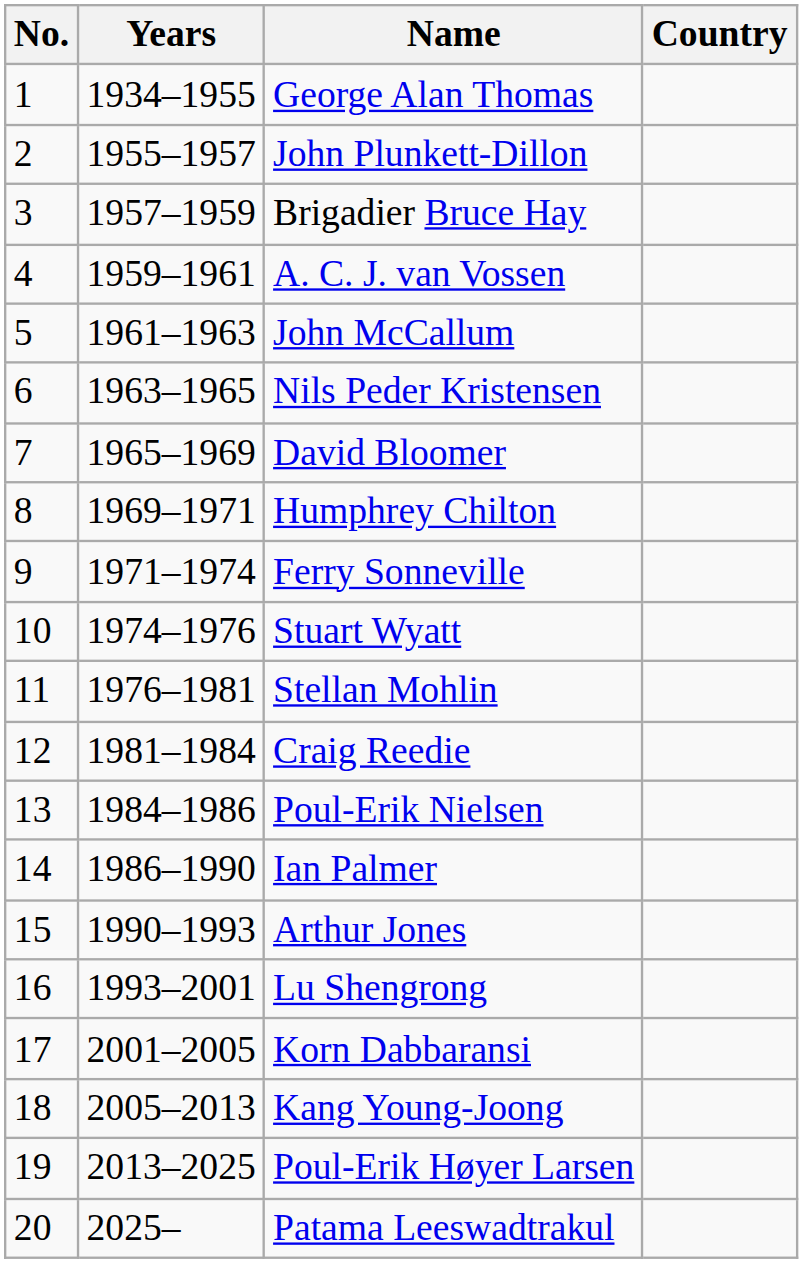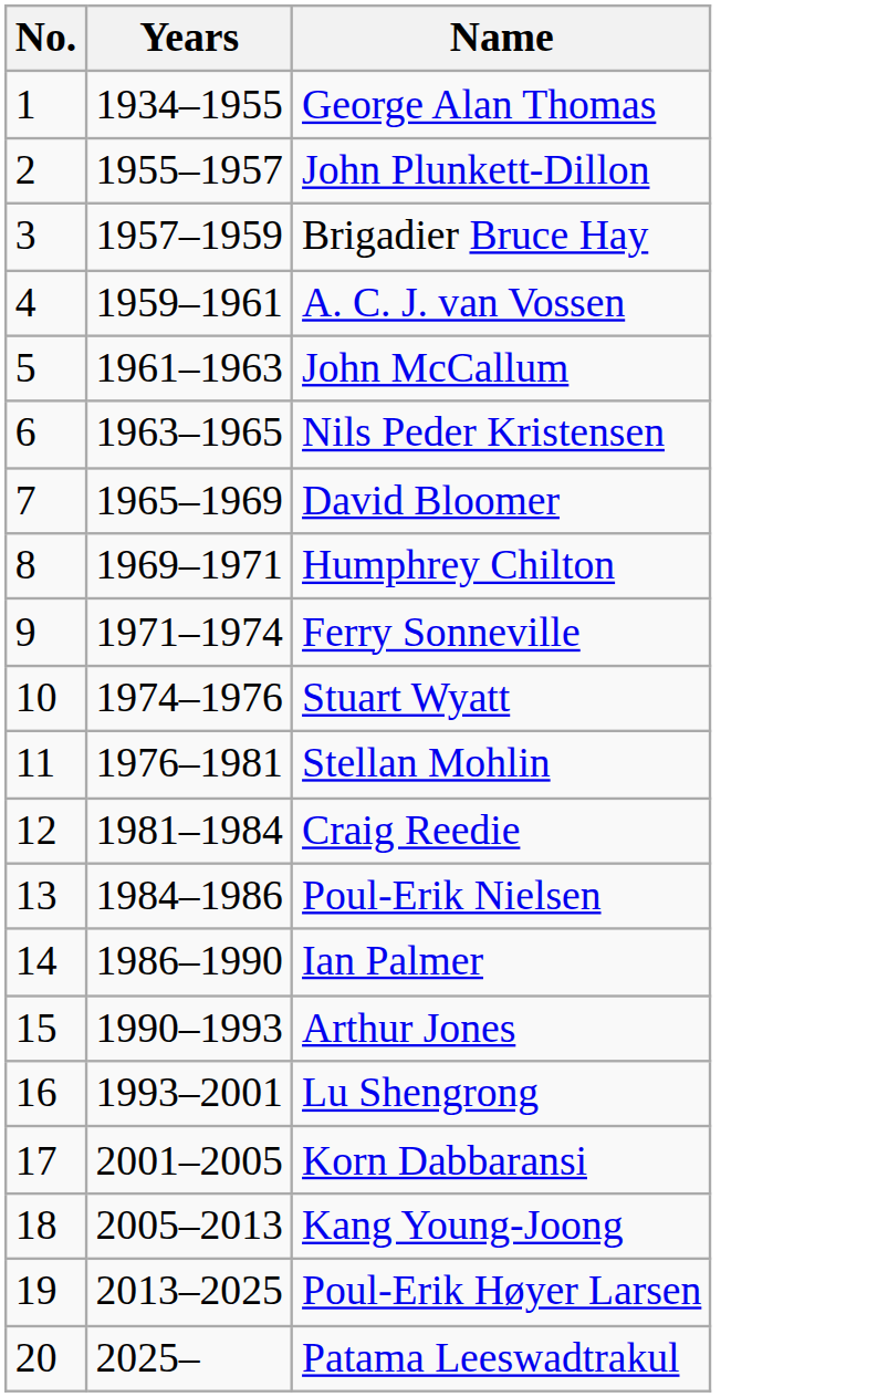- column: Country
